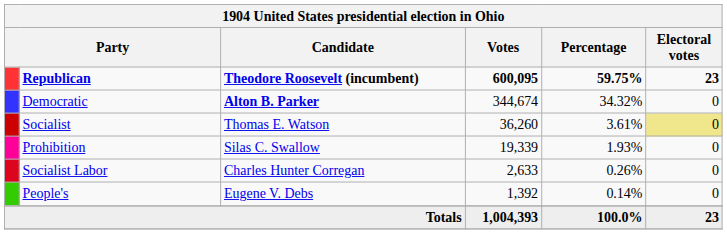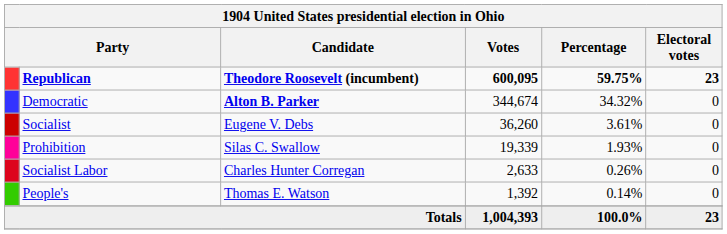Socialist | Candidate: Thomas E. Watson -> Eugene V. Debs
Socialist | Electoral votes: khaki background -> no background
People's | Candidate: Eugene V. Debs -> Thomas E. Watson
